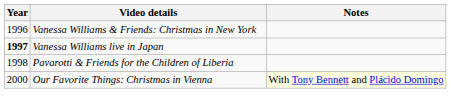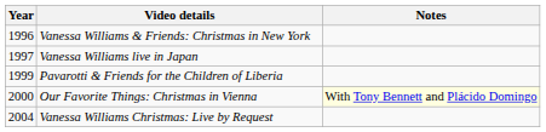Vanessa Williams live in Japan | Year: bold -> normal
Pavarotti & Friends for the Children of Liberia | Year: 1998 -> 1999
+ row: 2004 | Vanessa Williams Christmas: Live by Request
